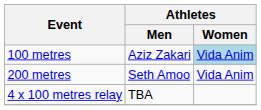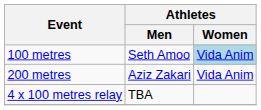100 metres | Athletes / Men: Aziz Zakari -> Seth Amoo
200 metres | Athletes / Men: Seth Amoo -> Aziz Zakari
